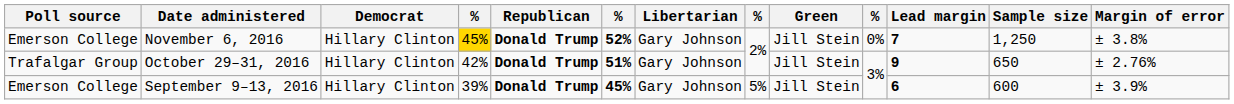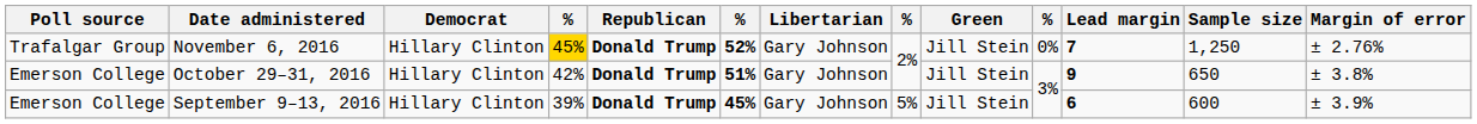November 6, 2016 | Poll source: Emerson College -> Trafalgar Group
November 6, 2016 | Margin of error: ± 3.8% -> ± 2.76%
October 29–31, 2016 | Poll source: Trafalgar Group -> Emerson College
October 29–31, 2016 | Margin of error: ± 2.76% -> ± 3.8%
